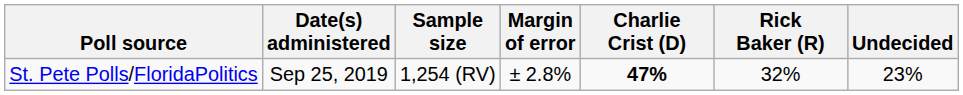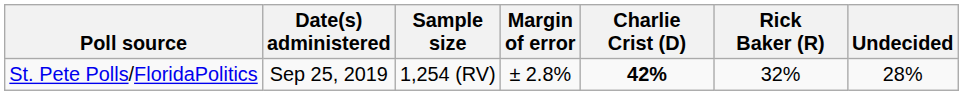St. Pete Polls/FloridaPolitics | Charlie Crist (D): 47% -> 42%
St. Pete Polls/FloridaPolitics | Undecided: 23% -> 28%
